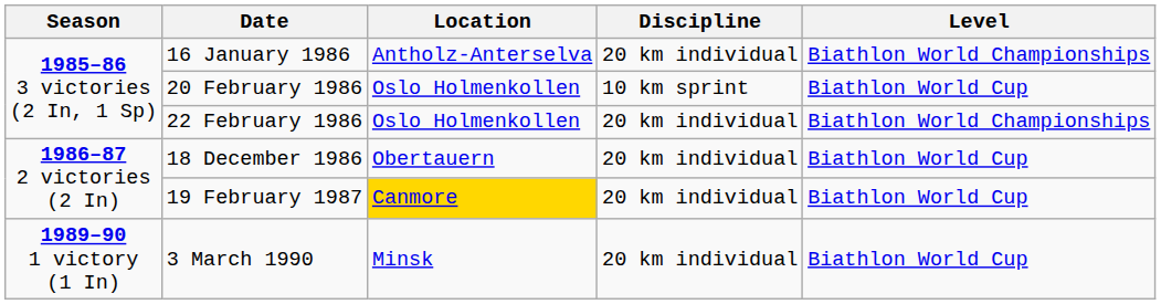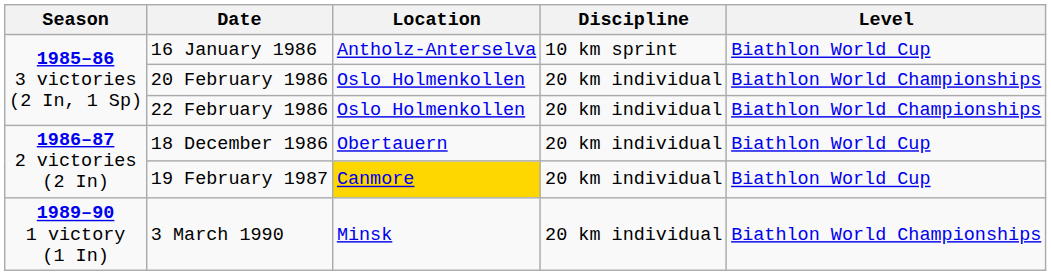16 January 1986 | Discipline: 20 km individual -> 10 km sprint
16 January 1986 | Level: Biathlon World Championships -> Biathlon World Cup
20 February 1986 | Discipline: 10 km sprint -> 20 km individual
20 February 1986 | Level: Biathlon World Cup -> Biathlon World Championships
3 March 1990 | Level: Biathlon World Cup -> Biathlon World Championships
